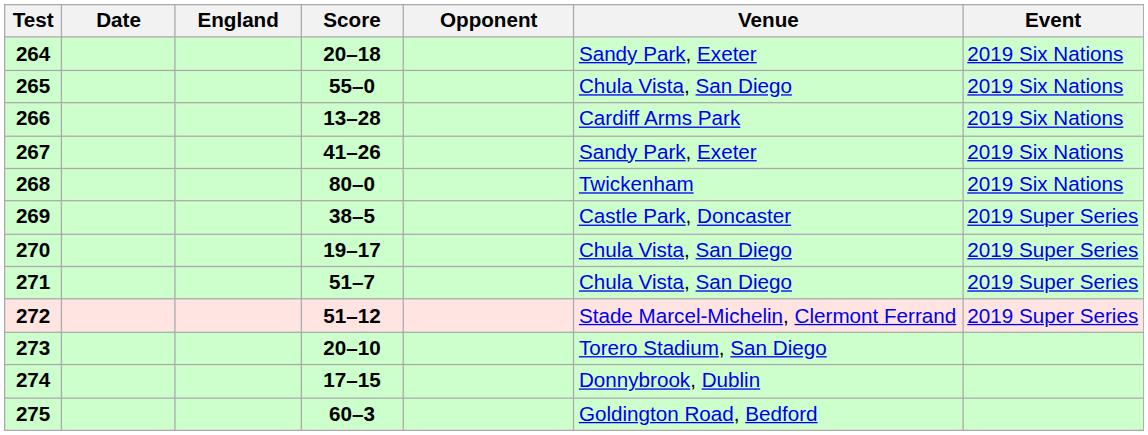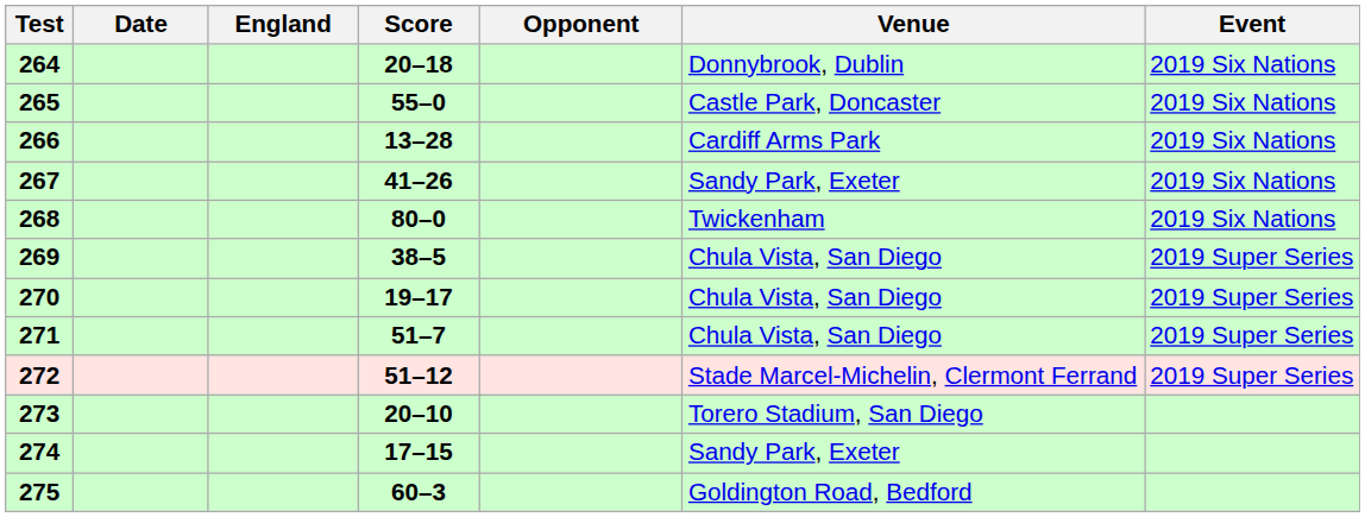264 | Venue: Sandy Park, Exeter -> Donnybrook, Dublin
265 | Venue: Chula Vista, San Diego -> Castle Park, Doncaster
269 | Venue: Castle Park, Doncaster -> Chula Vista, San Diego
274 | Venue: Donnybrook, Dublin -> Sandy Park, Exeter
